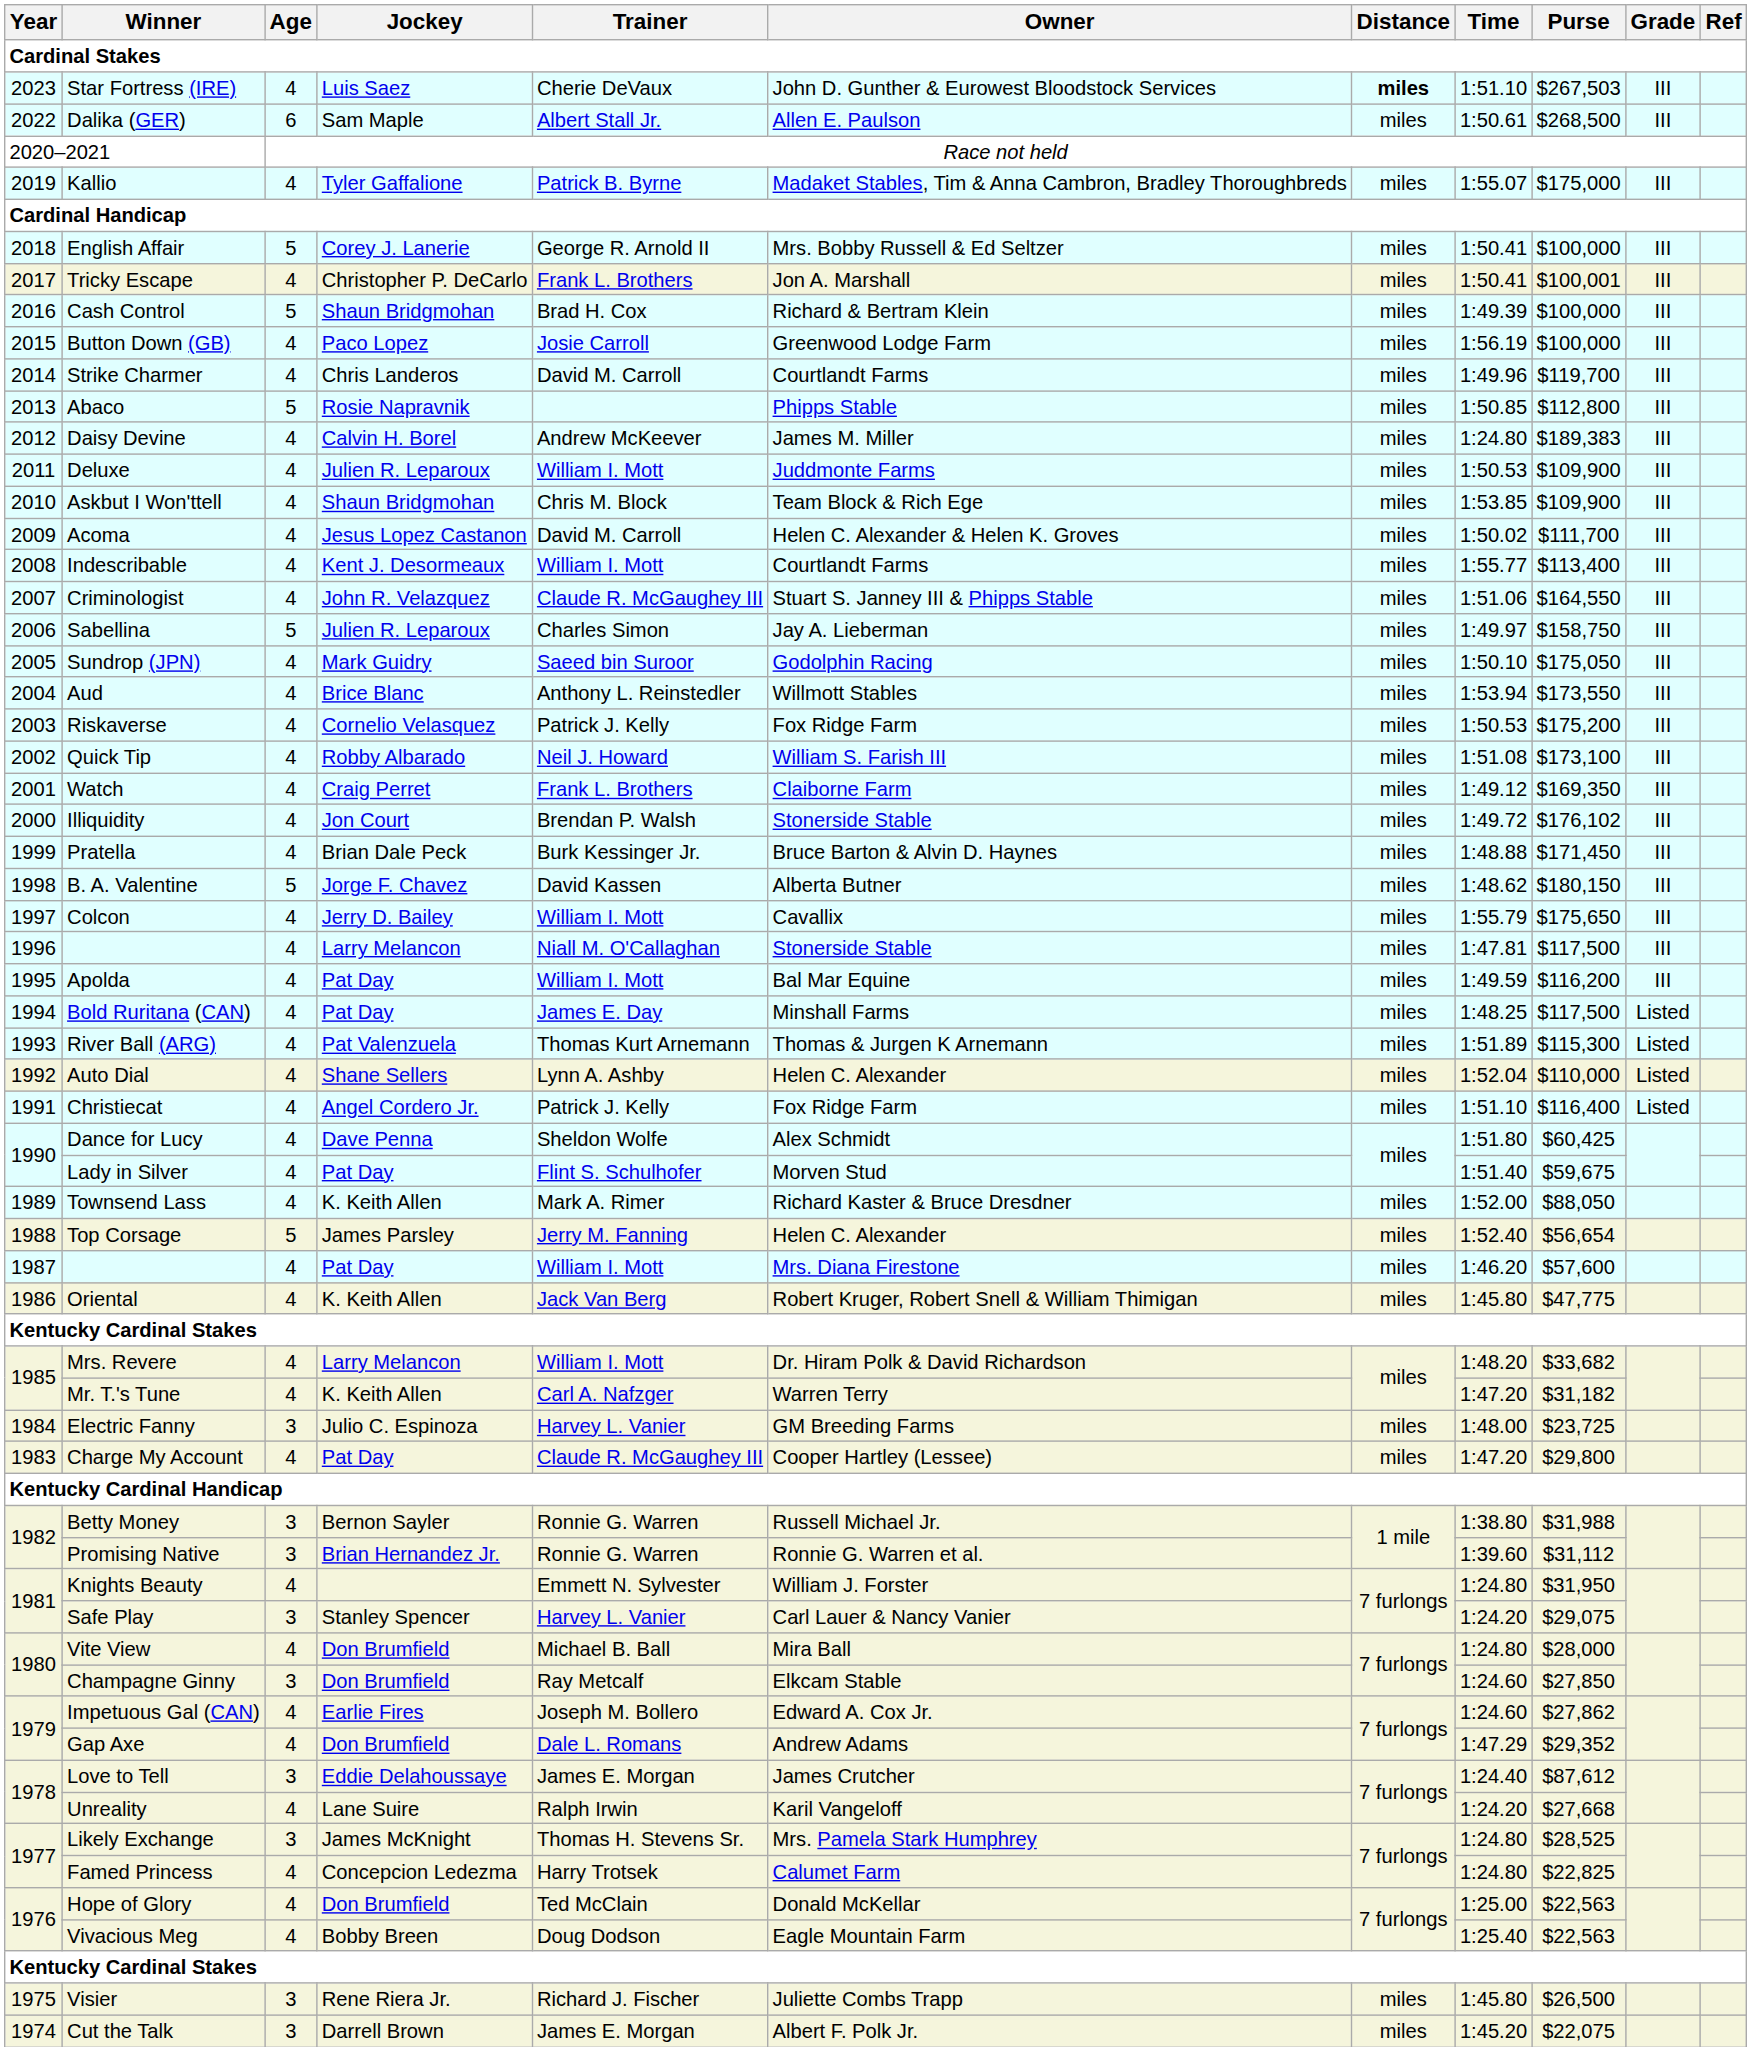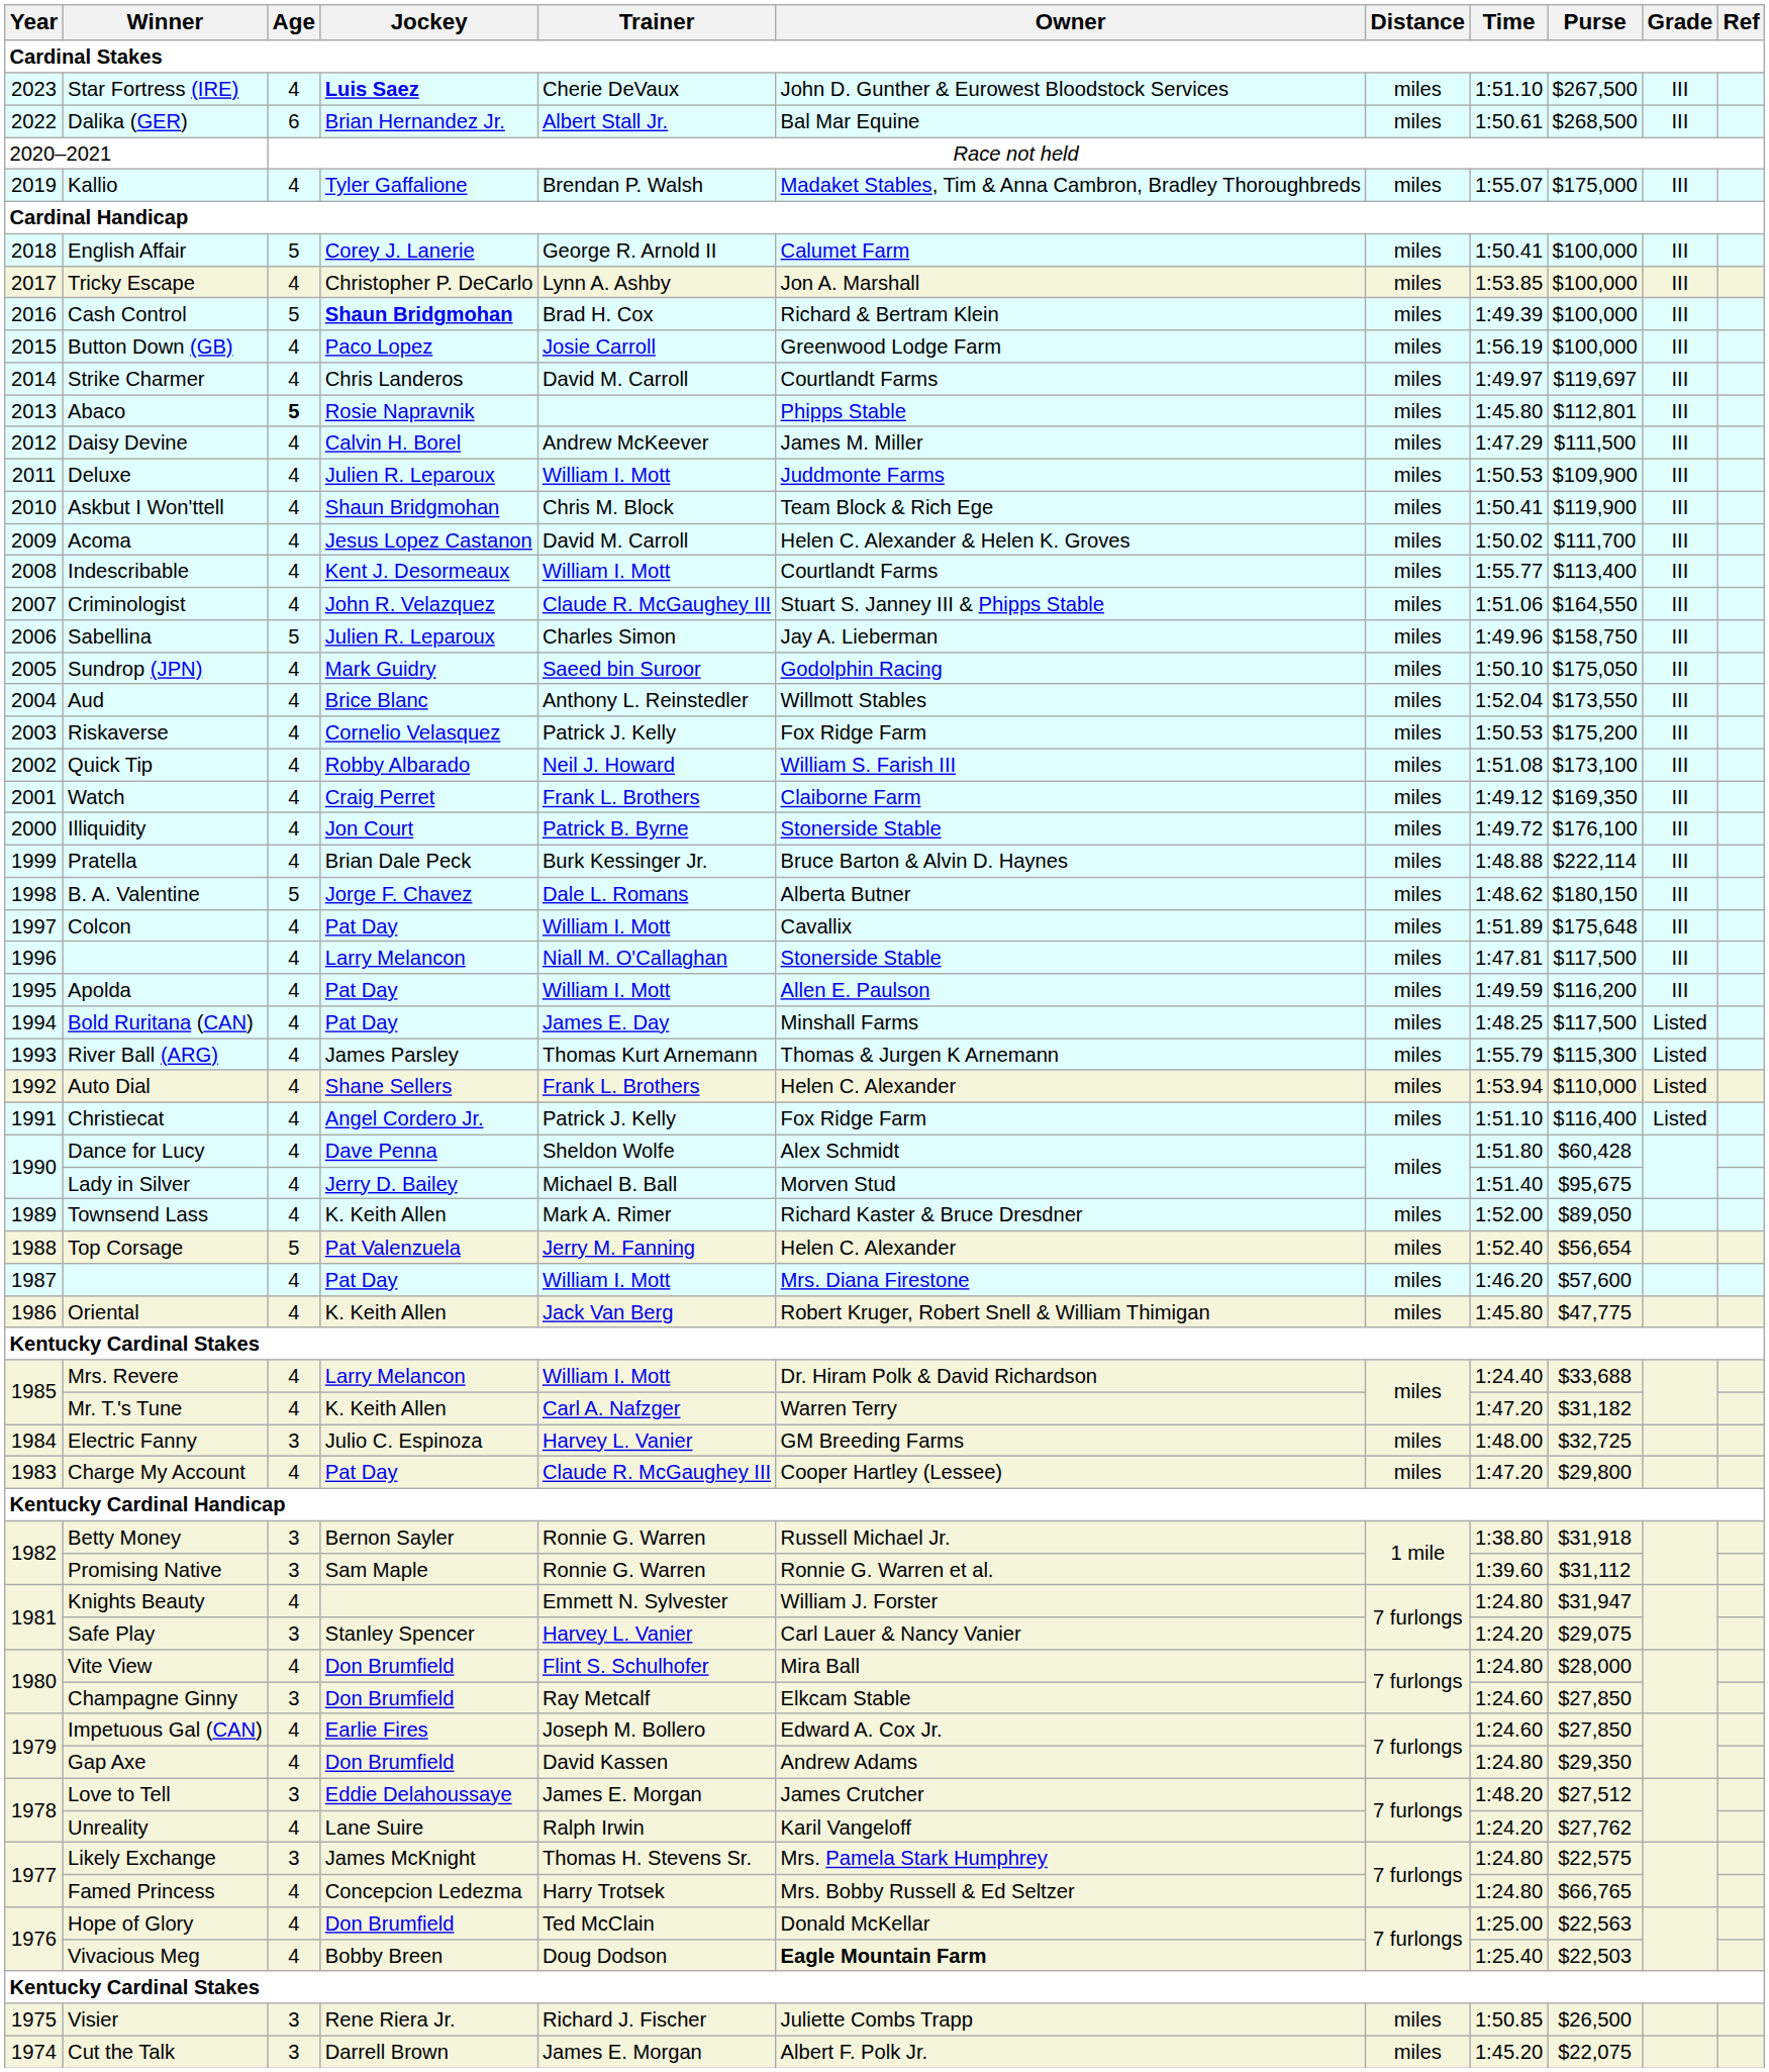Star Fortress (IRE) | Jockey: normal -> bold
Star Fortress (IRE) | Distance: bold -> normal
Star Fortress (IRE) | Purse: $267,503 -> $267,500
Dalika (GER) | Jockey: Sam Maple -> Brian Hernandez Jr.
Dalika (GER) | Owner: Allen E. Paulson -> Bal Mar Equine
Kallio | Trainer: Patrick B. Byrne -> Brendan P. Walsh
English Affair | Owner: Mrs. Bobby Russell & Ed Seltzer -> Calumet Farm
Tricky Escape | Trainer: Frank L. Brothers -> Lynn A. Ashby
Tricky Escape | Time: 1:50.41 -> 1:53.85
Tricky Escape | Purse: $100,001 -> $100,000
Cash Control | Jockey: normal -> bold
Strike Charmer | Time: 1:49.96 -> 1:49.97
Strike Charmer | Purse: $119,700 -> $119,697
Abaco | Age: normal -> bold
Abaco | Time: 1:50.85 -> 1:45.80
Abaco | Purse: $112,800 -> $112,801
Daisy Devine | Time: 1:24.80 -> 1:47.29
Daisy Devine | Purse: $189,383 -> $111,500
Askbut I Won'ttell | Time: 1:53.85 -> 1:50.41
Askbut I Won'ttell | Purse: $109,900 -> $119,900
Sabellina | Time: 1:49.97 -> 1:49.96
Aud | Time: 1:53.94 -> 1:52.04
Illiquidity | Trainer: Brendan P. Walsh -> Patrick B. Byrne
Illiquidity | Purse: $176,102 -> $176,100
Pratella | Purse: $171,450 -> $222,114
B. A. Valentine | Trainer: David Kassen -> Dale L. Romans
Colcon | Jockey: Jerry D. Bailey -> Pat Day
Colcon | Time: 1:55.79 -> 1:51.89
Colcon | Purse: $175,650 -> $175,648
Apolda | Owner: Bal Mar Equine -> Allen E. Paulson
River Ball (ARG) | Jockey: Pat Valenzuela -> James Parsley
River Ball (ARG) | Time: 1:51.89 -> 1:55.79
Auto Dial | Trainer: Lynn A. Ashby -> Frank L. Brothers
Auto Dial | Time: 1:52.04 -> 1:53.94
Dance for Lucy | Purse: $60,425 -> $60,428
Lady in Silver | Jockey: Pat Day -> Jerry D. Bailey
Lady in Silver | Trainer: Flint S. Schulhofer -> Michael B. Ball
Lady in Silver | Purse: $59,675 -> $95,675
Townsend Lass | Purse: $88,050 -> $89,050
Top Corsage | Jockey: James Parsley -> Pat Valenzuela
Mrs. Revere | Time: 1:48.20 -> 1:24.40
Mrs. Revere | Purse: $33,682 -> $33,688
Electric Fanny | Purse: $23,725 -> $32,725
Betty Money | Purse: $31,988 -> $31,918
Promising Native | Jockey: Brian Hernandez Jr. -> Sam Maple
Knights Beauty | Purse: $31,950 -> $31,947
Vite View | Trainer: Michael B. Ball -> Flint S. Schulhofer
Impetuous Gal (CAN) | Purse: $27,862 -> $27,850
Gap Axe | Trainer: Dale L. Romans -> David Kassen
Gap Axe | Time: 1:47.29 -> 1:24.80
Gap Axe | Purse: $29,352 -> $29,350
Love to Tell | Time: 1:24.40 -> 1:48.20
Love to Tell | Purse: $87,612 -> $27,512
Unreality | Purse: $27,668 -> $27,762
Likely Exchange | Purse: $28,525 -> $22,575
Famed Princess | Owner: Calumet Farm -> Mrs. Bobby Russell & Ed Seltzer
Famed Princess | Purse: $22,825 -> $66,765
Vivacious Meg | Owner: normal -> bold
Vivacious Meg | Purse: $22,563 -> $22,503
Visier | Time: 1:45.80 -> 1:50.85
